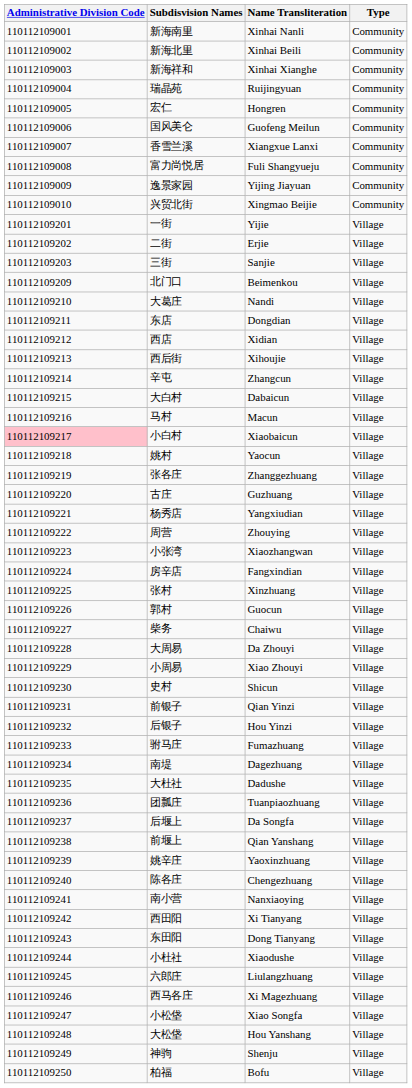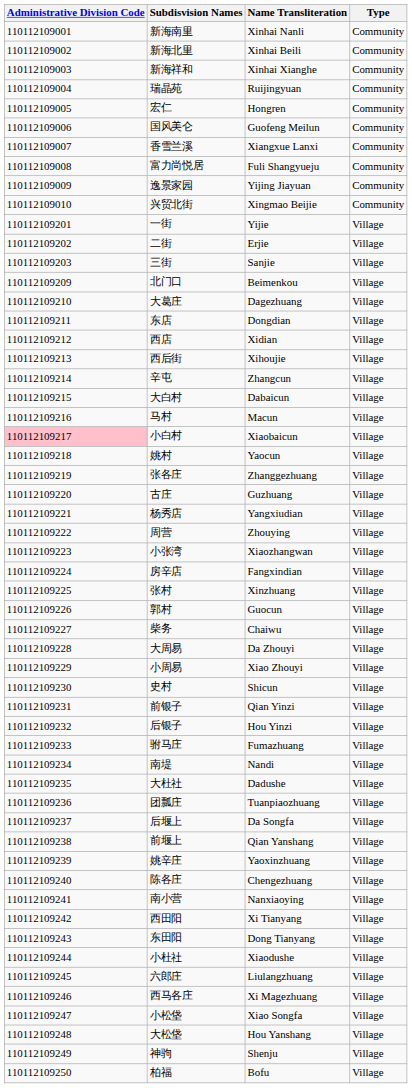大葛庄 | Name Transliteration: Nandi -> Dagezhuang
南堤 | Name Transliteration: Dagezhuang -> Nandi
